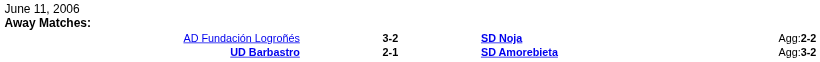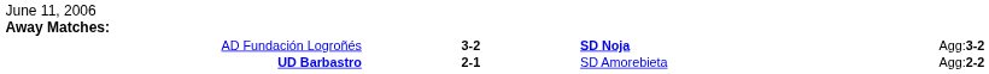AD Fundación Logroñés | column 4: Agg:2-2 -> Agg:3-2
UD Barbastro | column 3: bold -> normal
UD Barbastro | column 4: Agg:3-2 -> Agg:2-2
